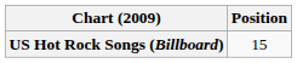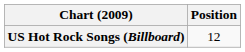US Hot Rock Songs (Billboard) | Position: 15 -> 12
